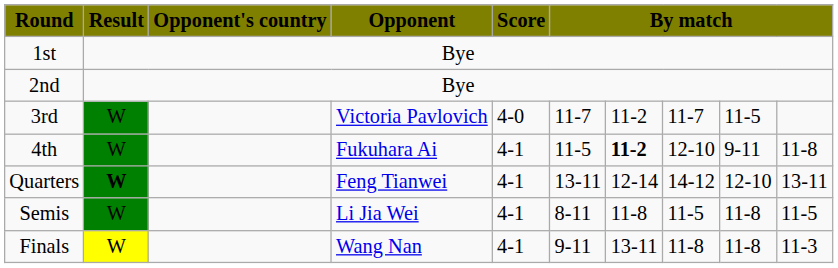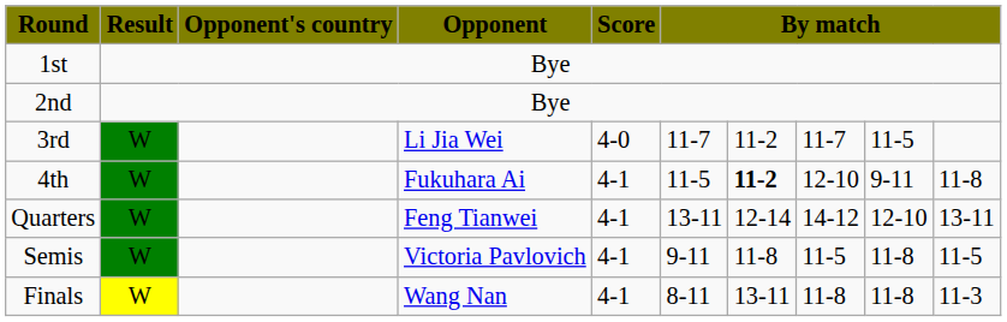3rd | Opponent: Victoria Pavlovich -> Li Jia Wei
Quarters | Result: bold -> normal
Semis | Opponent: Li Jia Wei -> Victoria Pavlovich
Semis | column 6: 8-11 -> 9-11
Finals | column 6: 9-11 -> 8-11
